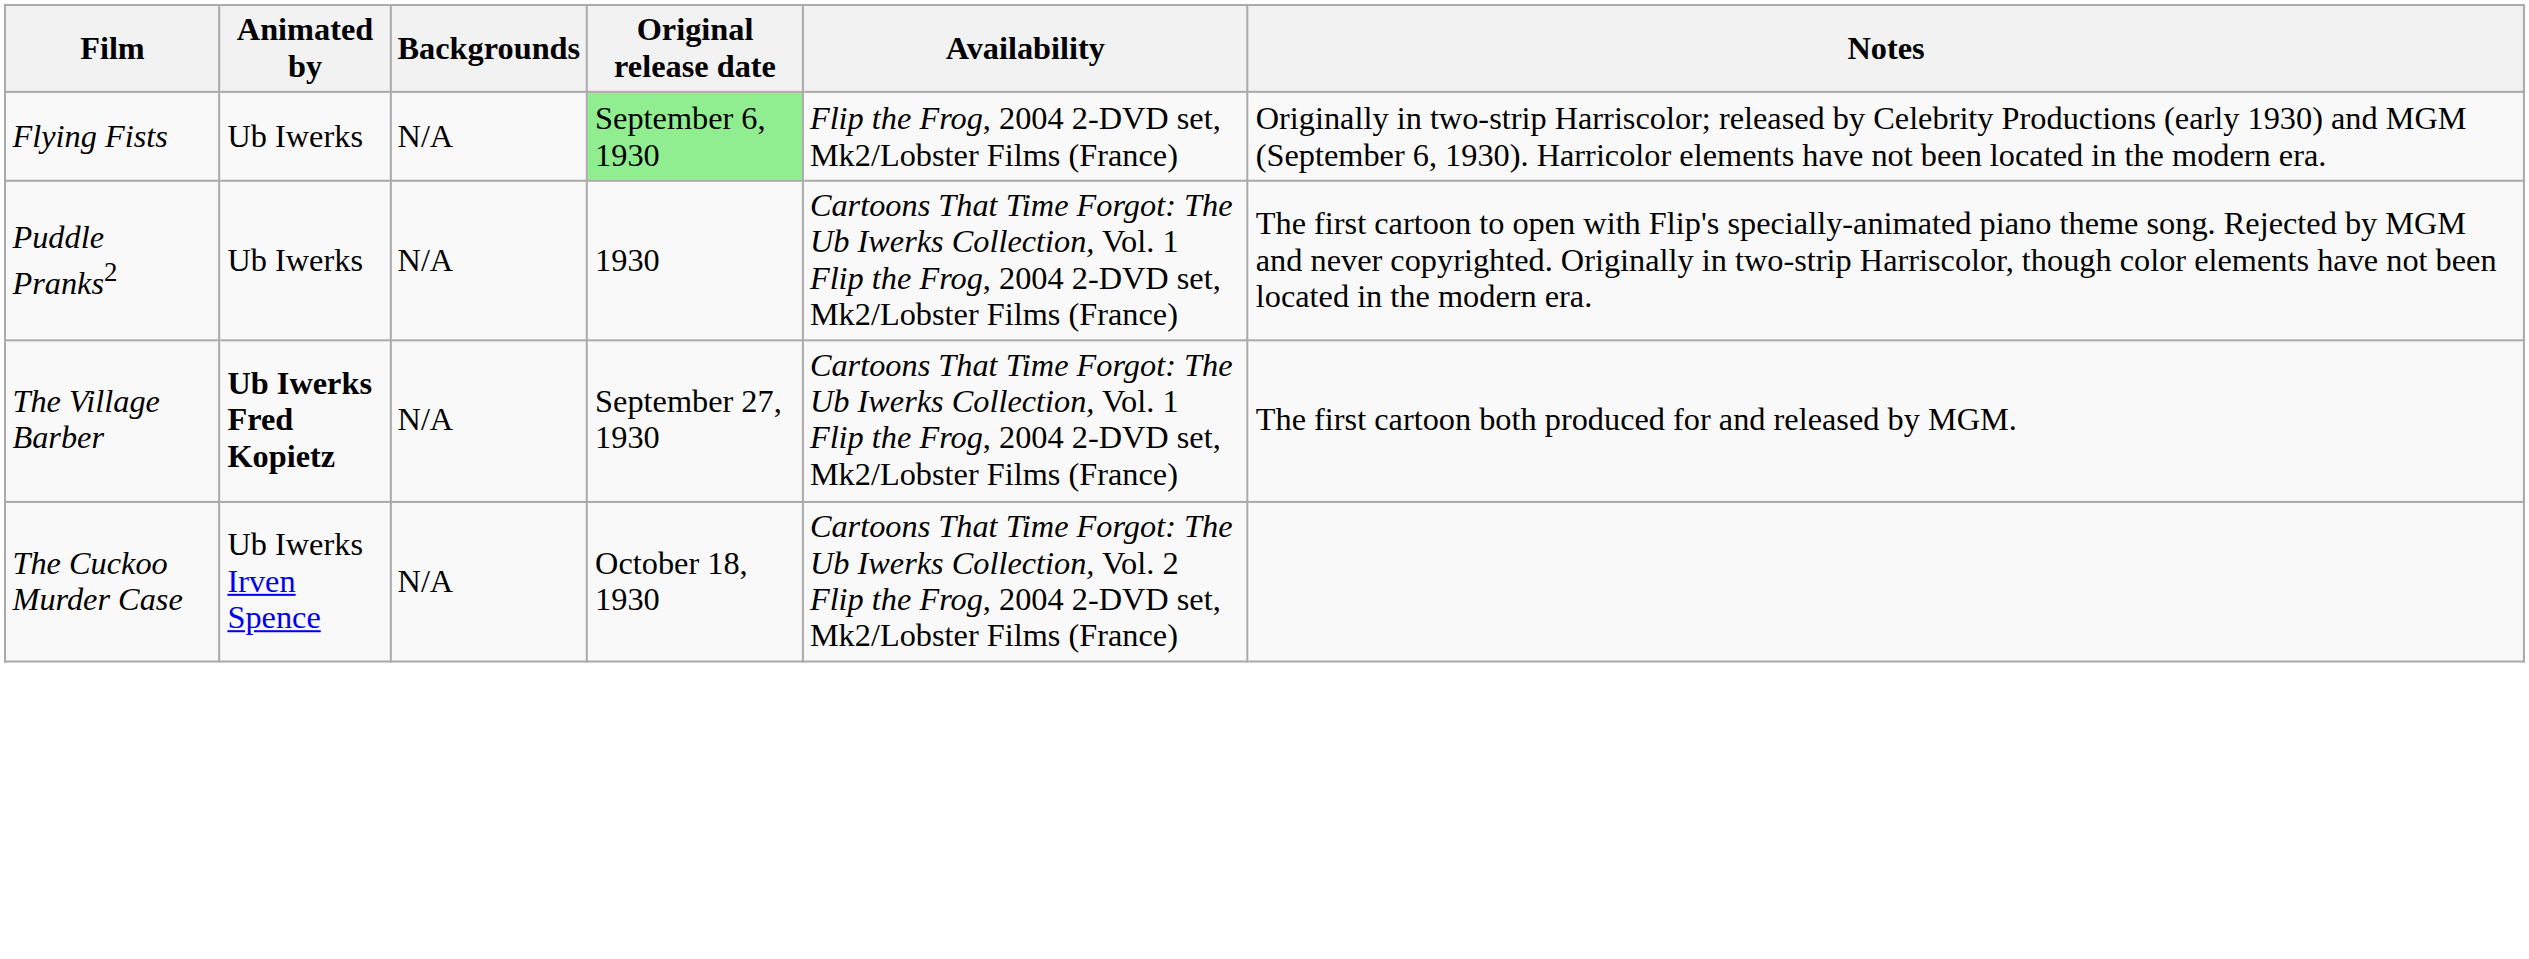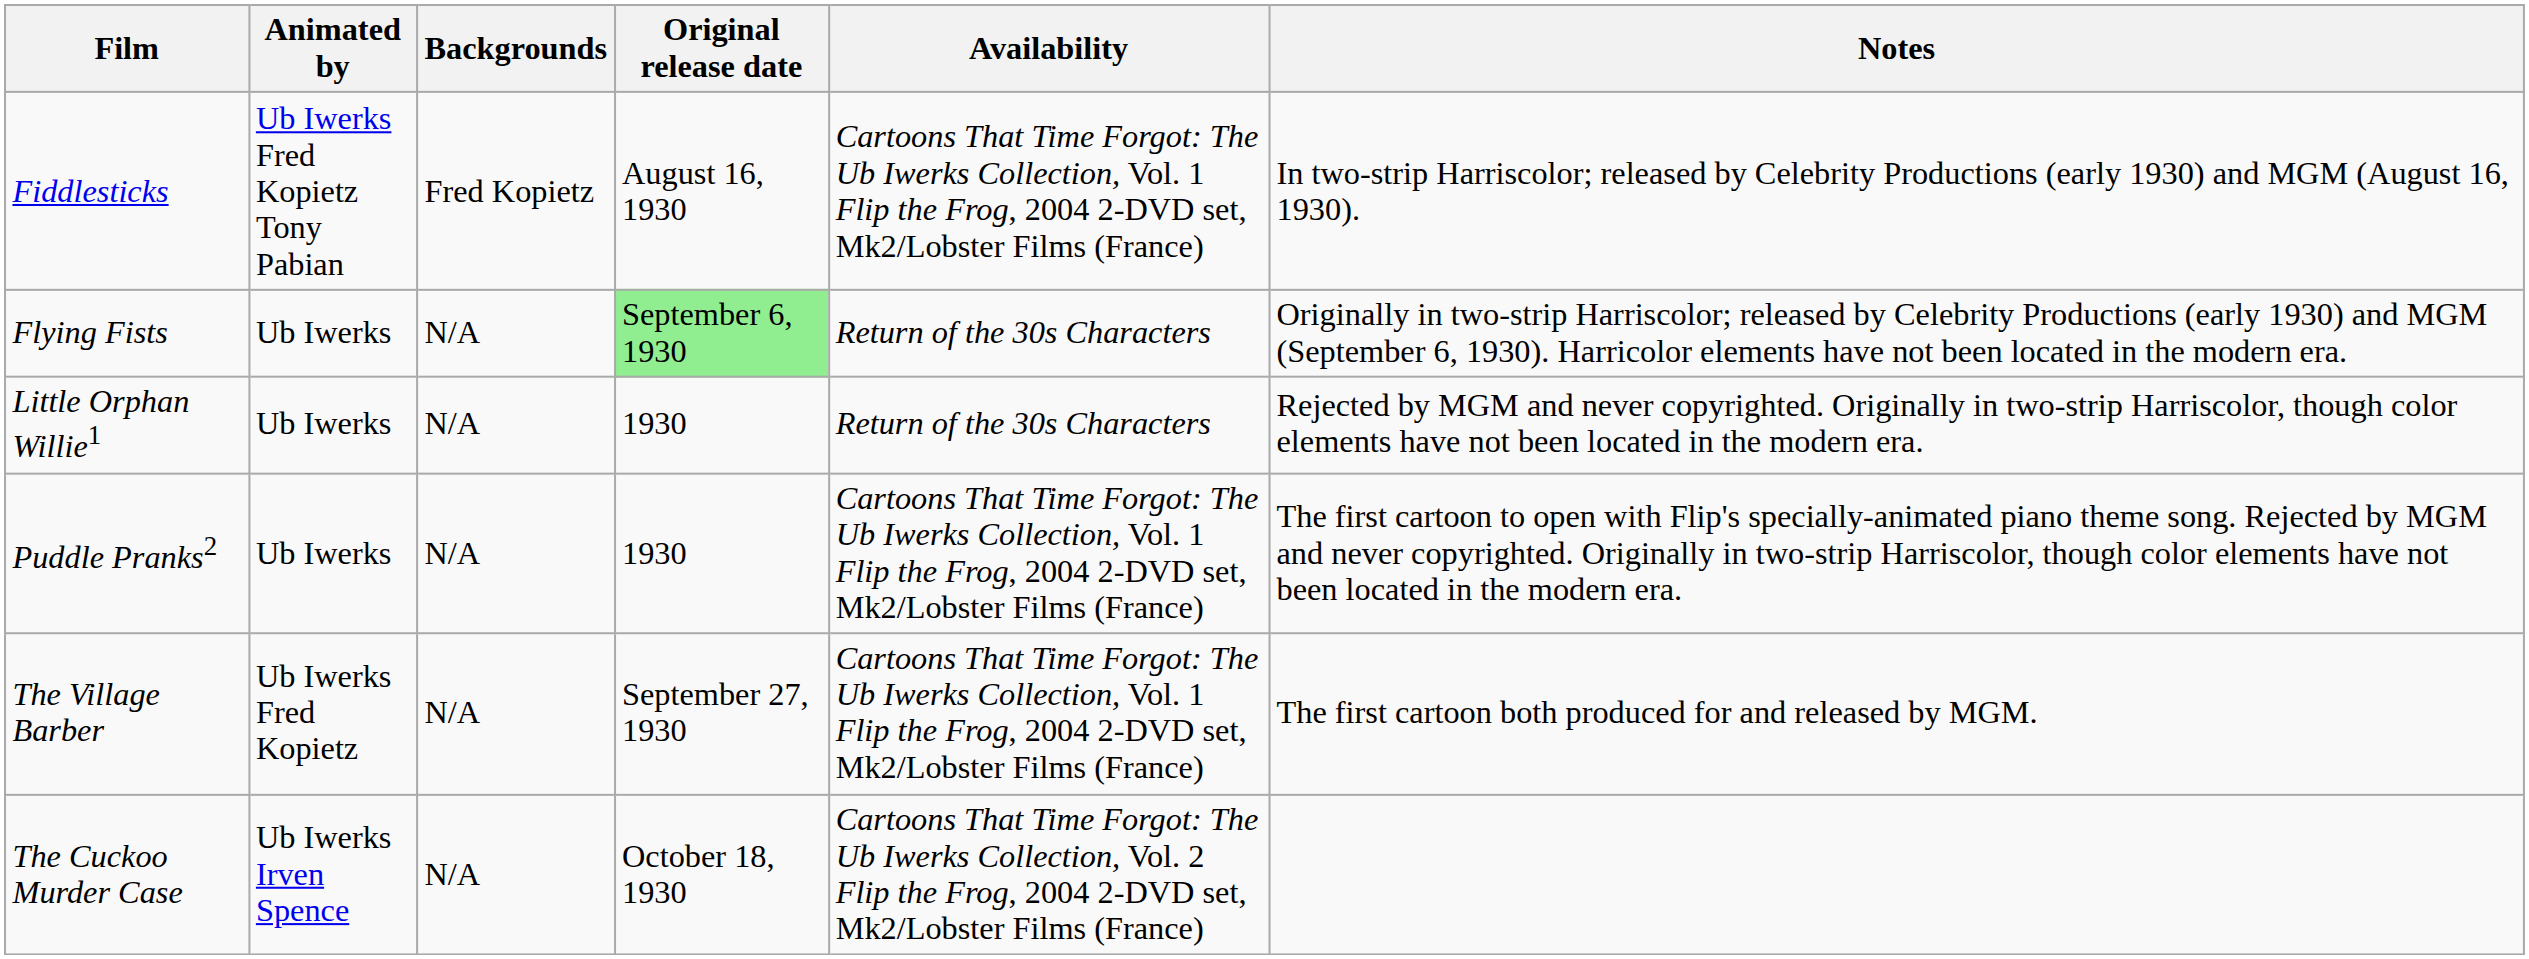+ row: Fiddlesticks | Ub Iwerks Fred Kopietz Tony Pabian | Fred Kopietz | August 16, 1930 | Cartoons That Time Forgot: The Ub Iwerks Collection, Vol. 1 Flip the Frog, 2004 2-DVD set, Mk2/Lobster Films (France) | In two-strip Harriscolor; released by Celebrity Productions (early 1930) and MGM (August 16, 1930).
Flying Fists | Availability: Flip the Frog, 2004 2-DVD set, Mk2/Lobster Films (France) -> Return of the 30s Characters
+ row: Little Orphan Willie1 | Ub Iwerks | N/A | 1930 | Return of the 30s Characters | Rejected by MGM and never copyrighted. Originally in two-strip Harriscolor, though color elements have not been located in the modern era.
The Village Barber | Animated by: bold -> normal
